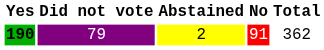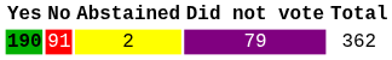columns swapped: No <-> Did not vote
